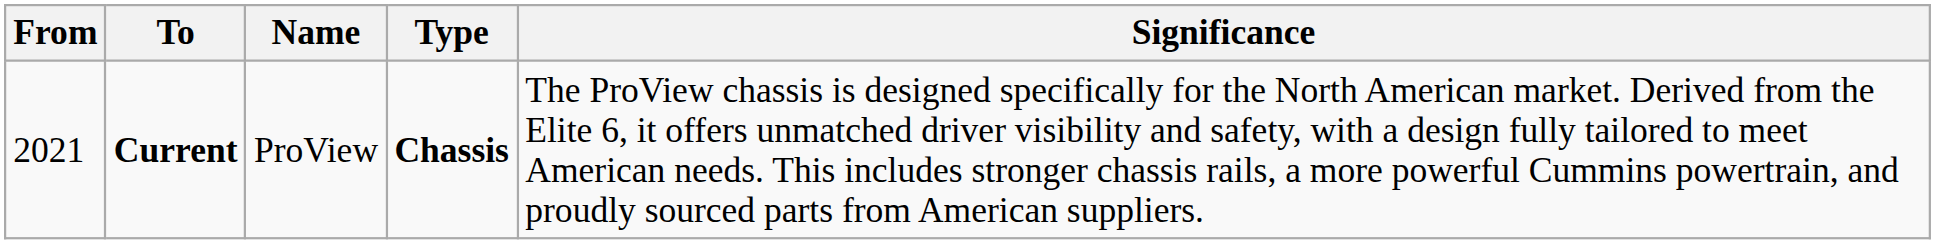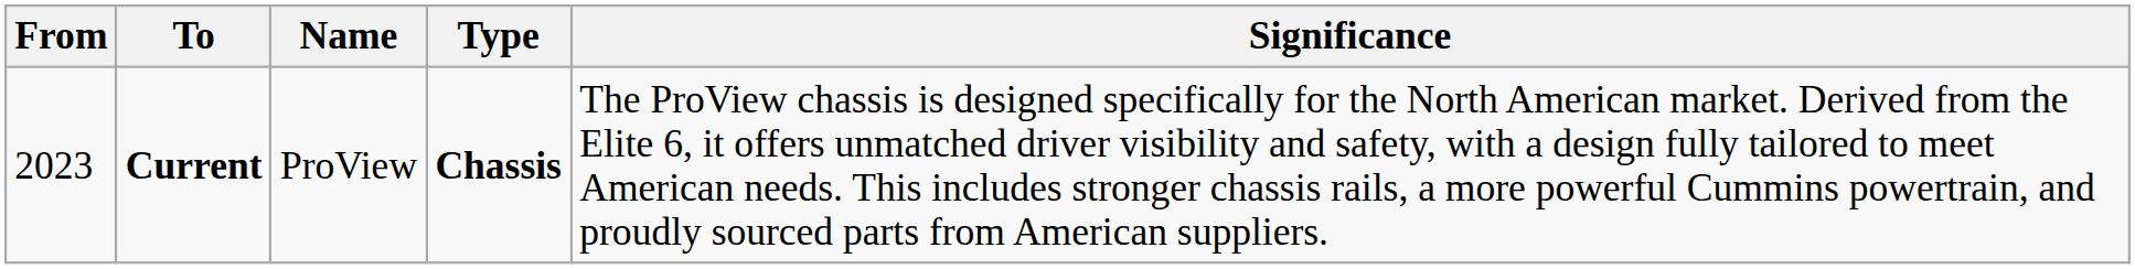Current | From: 2021 -> 2023
